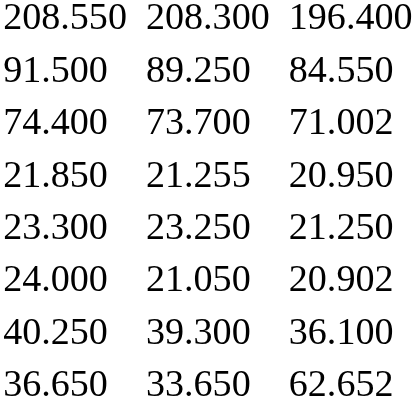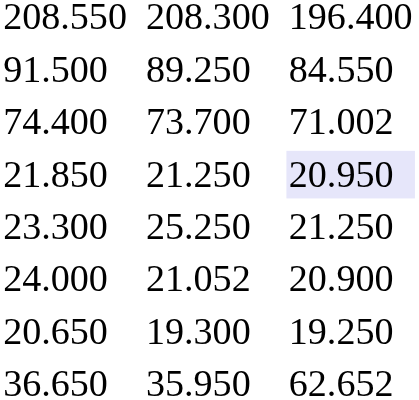21.850 | column 5: 21.255 -> 21.250
21.850 | column 7: no background -> lavender background
23.300 | column 5: 23.250 -> 25.250
24.000 | column 5: 21.050 -> 21.052
24.000 | column 7: 20.902 -> 20.900
+ row: 20.650 | 19.300 | 19.250
- row: 40.250 | 39.300 | 36.100
36.650 | column 5: 33.650 -> 35.950
